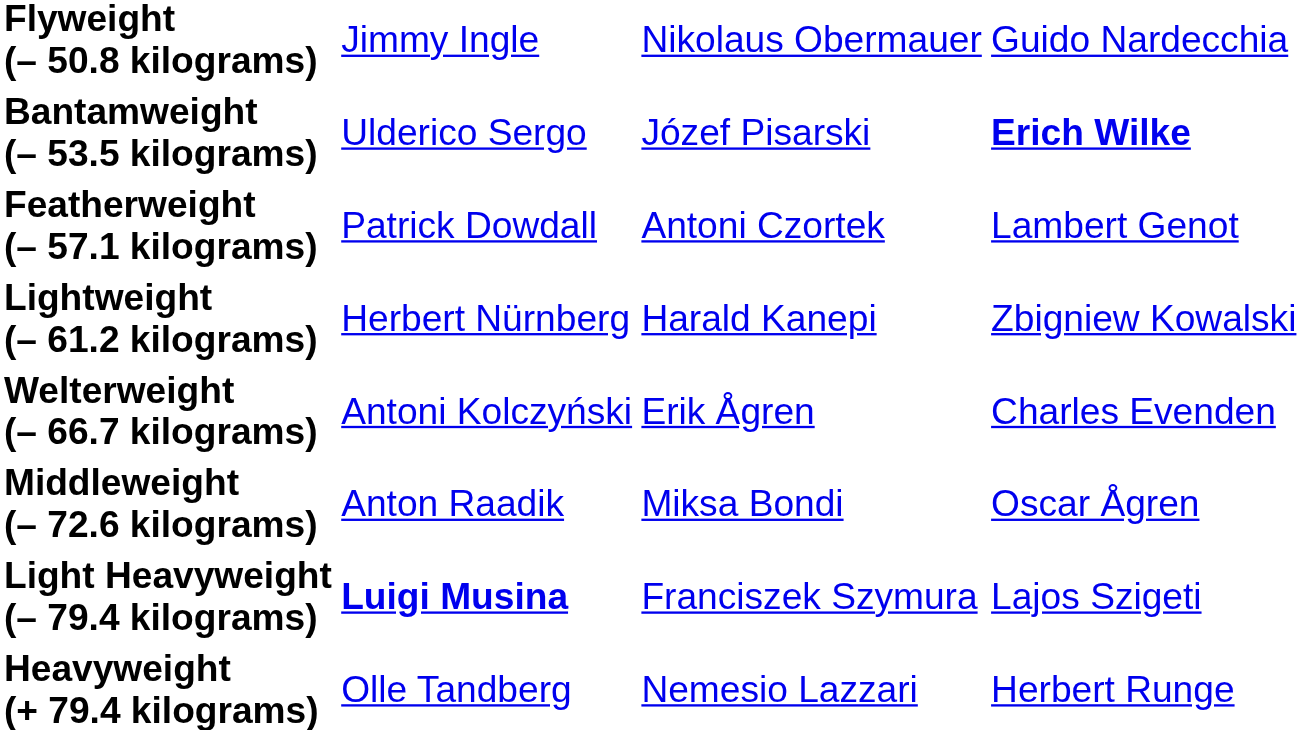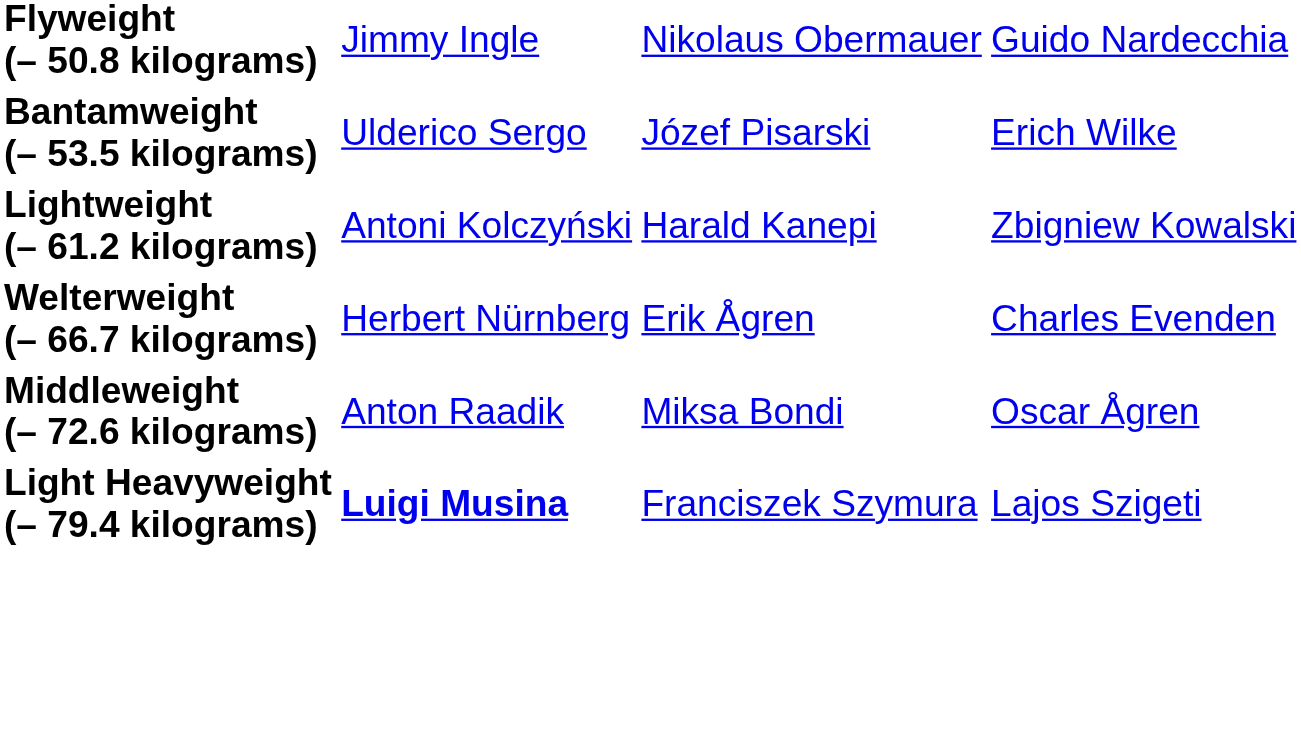Bantamweight (– 53.5 kilograms) | column 4: bold -> normal
- row: Featherweight (– 57.1 kilograms) | Patrick Dowdall | Antoni Czortek | Lambert Genot
Lightweight (– 61.2 kilograms) | column 2: Herbert Nürnberg -> Antoni Kolczyński
Welterweight (– 66.7 kilograms) | column 2: Antoni Kolczyński -> Herbert Nürnberg
- row: Heavyweight (+ 79.4 kilograms) | Olle Tandberg | Nemesio Lazzari | Herbert Runge
